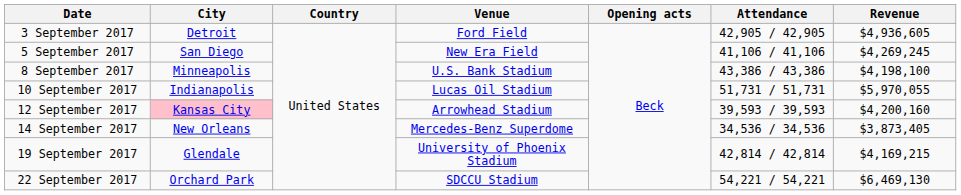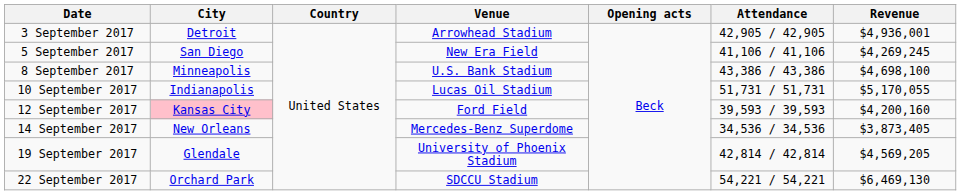3 September 2017 | Venue: Ford Field -> Arrowhead Stadium
3 September 2017 | Revenue: $4,936,605 -> $4,936,001
8 September 2017 | Revenue: $4,198,100 -> $4,698,100
10 September 2017 | Revenue: $5,970,055 -> $5,170,055
12 September 2017 | Venue: Arrowhead Stadium -> Ford Field
19 September 2017 | Revenue: $4,169,215 -> $4,569,205
